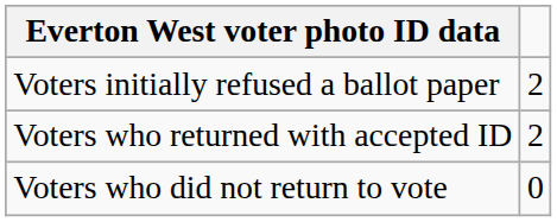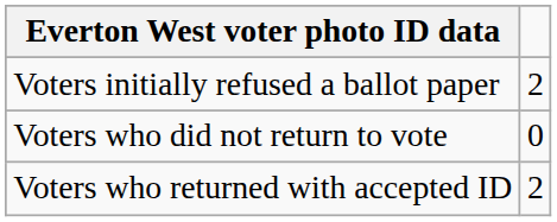rows swapped: Voters who returned with accepted ID <-> Voters who did not return to vote
